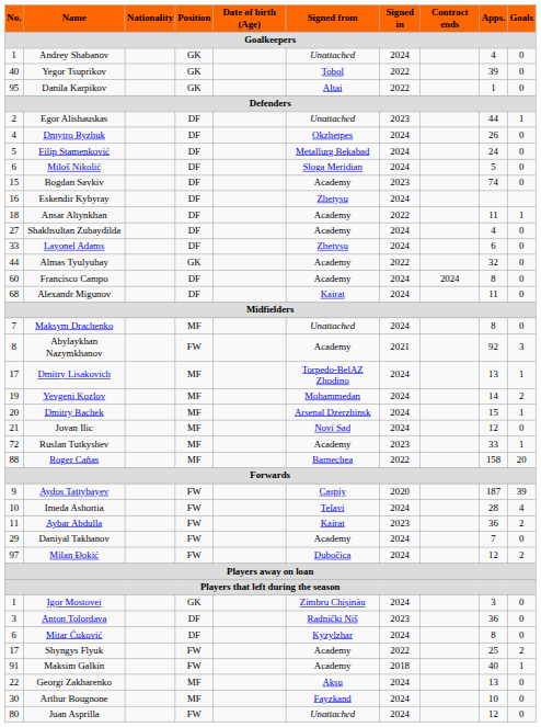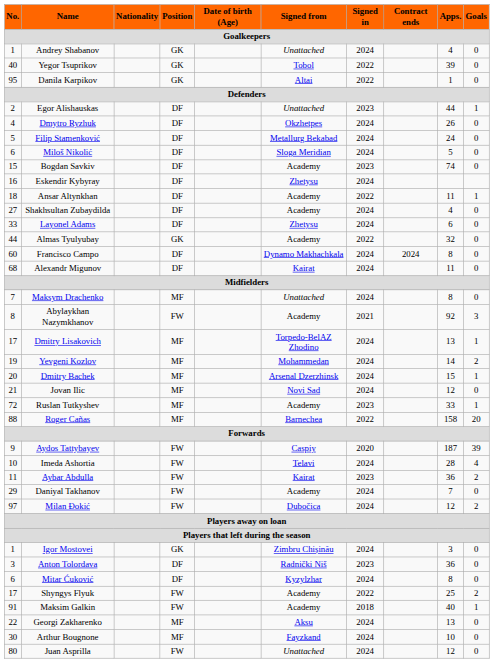Francisco Campo | Signed from: Academy -> Dynamo Makhachkala
